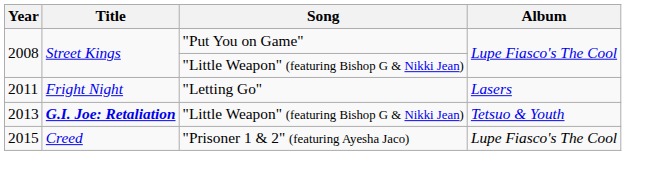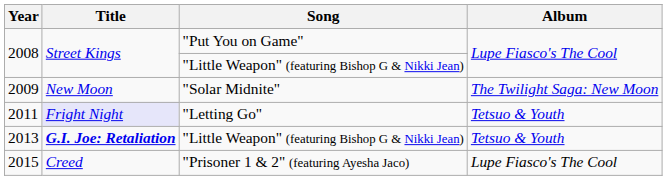+ row: 2009 | New Moon | "Solar Midnite" | The Twilight Saga: New Moon
2011 | Title: no background -> lavender background
2011 | Album: Lasers -> Tetsuo & Youth
